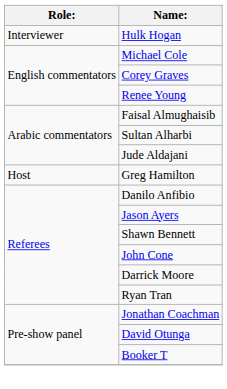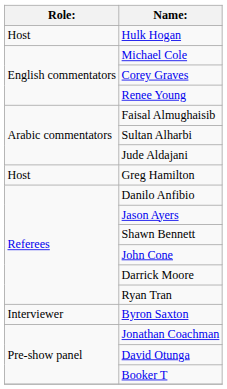Hulk Hogan | Role:: Interviewer -> Host
+ row: Interviewer | Byron Saxton
